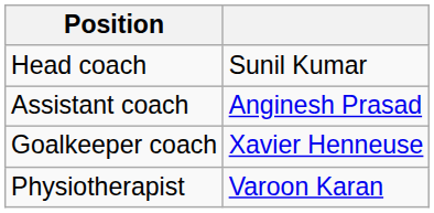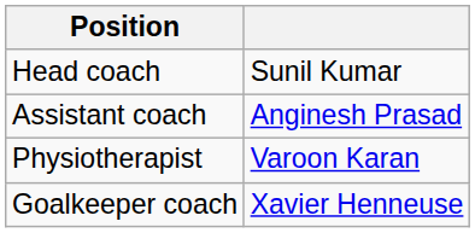rows swapped: Goalkeeper coach <-> Physiotherapist
